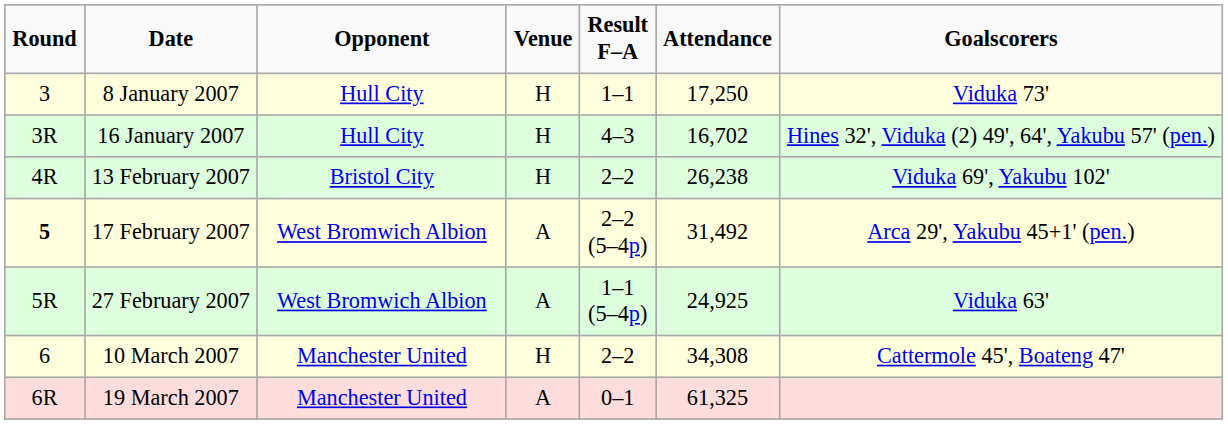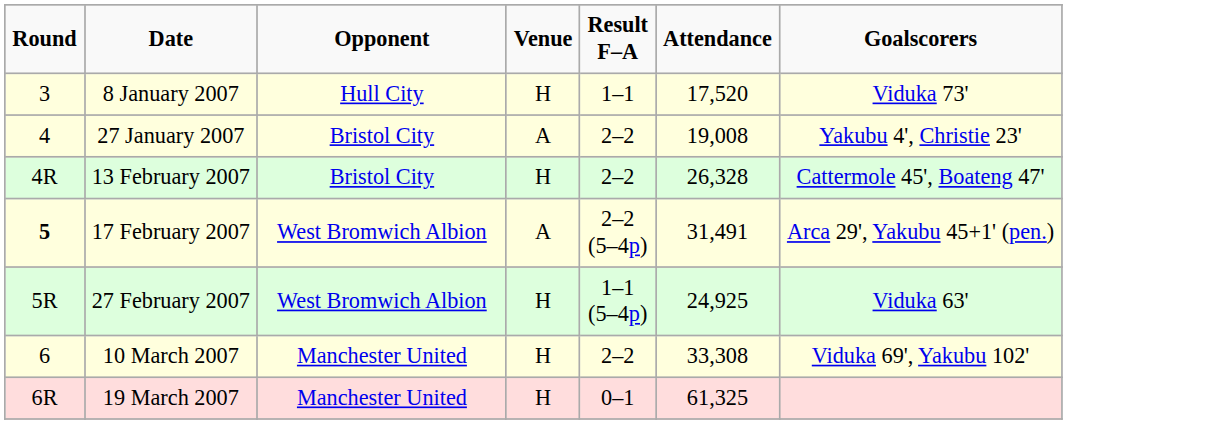8 January 2007 | Attendance: 17,250 -> 17,520
- row: 3R | 16 January 2007 | Hull City | H | 4–3 | 16,702 | Hines 32', Viduka (2) 49', 64', Yakubu 57' (pen.)
+ row: 4 | 27 January 2007 | Bristol City | A | 2–2 | 19,008 | Yakubu 4', Christie 23'
13 February 2007 | Attendance: 26,238 -> 26,328
13 February 2007 | Goalscorers: Viduka 69', Yakubu 102' -> Cattermole 45', Boateng 47'
17 February 2007 | Attendance: 31,492 -> 31,491
27 February 2007 | Venue: A -> H
10 March 2007 | Attendance: 34,308 -> 33,308
10 March 2007 | Goalscorers: Cattermole 45', Boateng 47' -> Viduka 69', Yakubu 102'
19 March 2007 | Venue: A -> H
